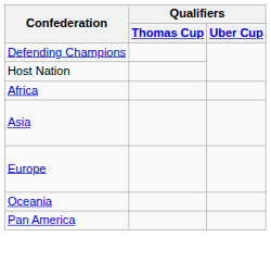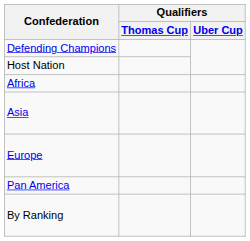- row: Oceania
+ row: By Ranking
